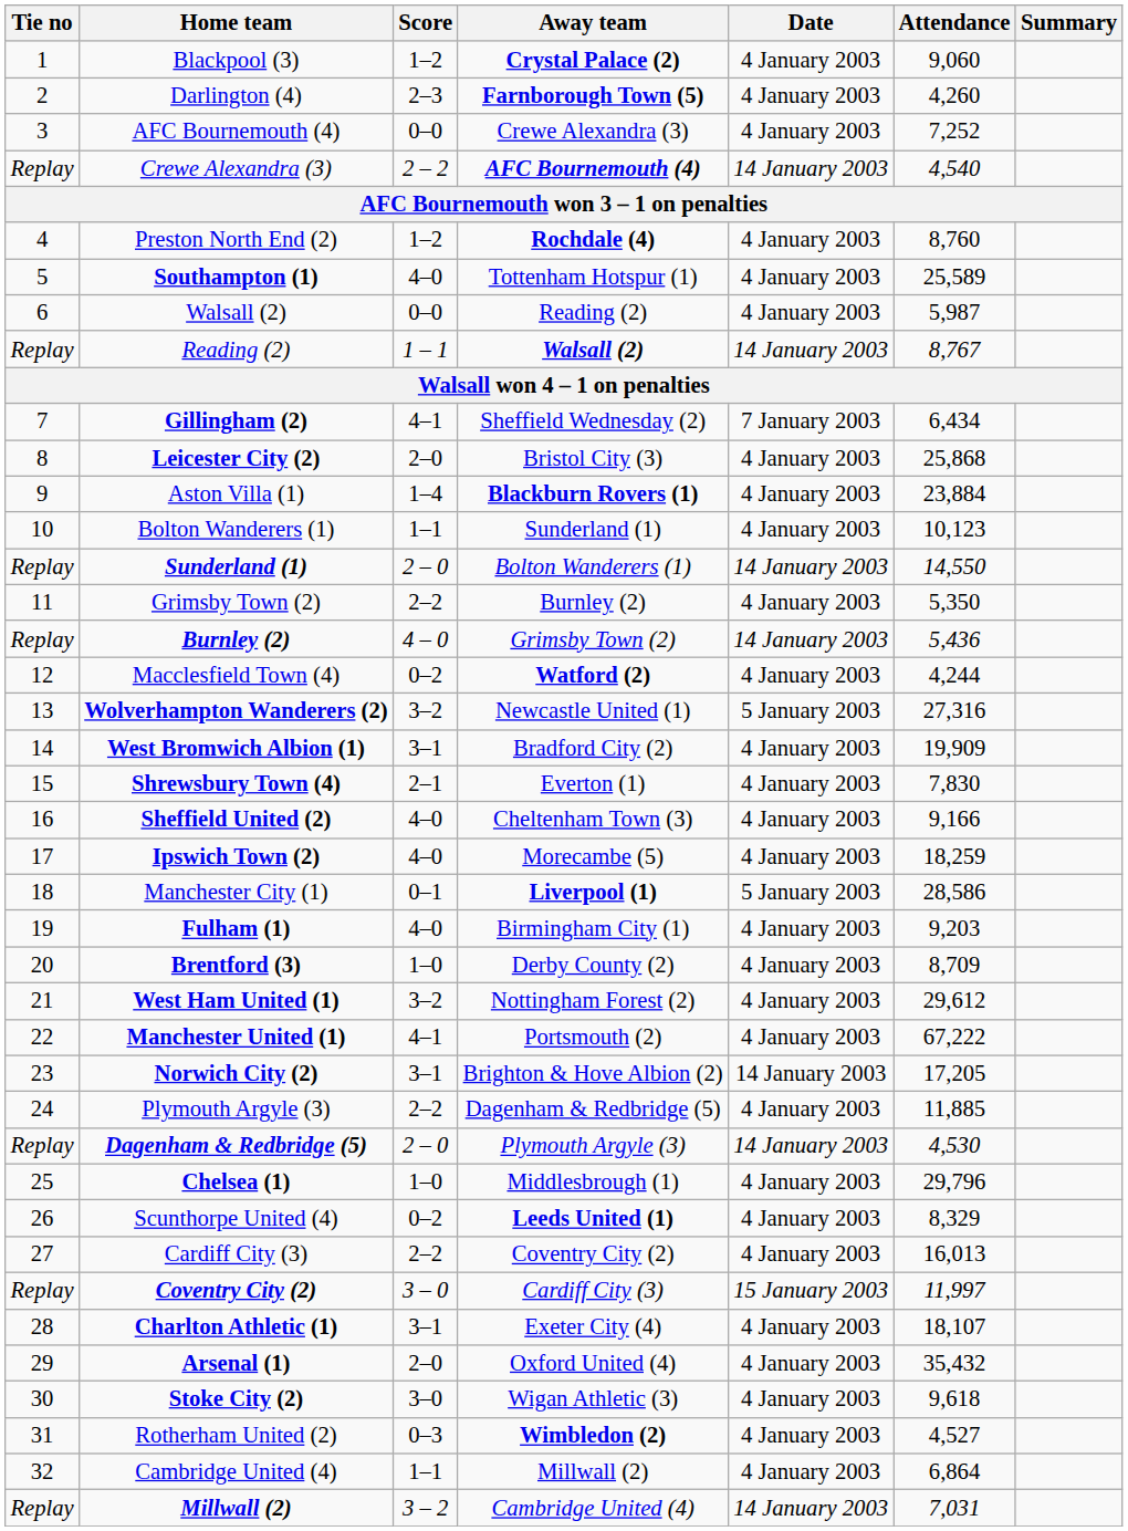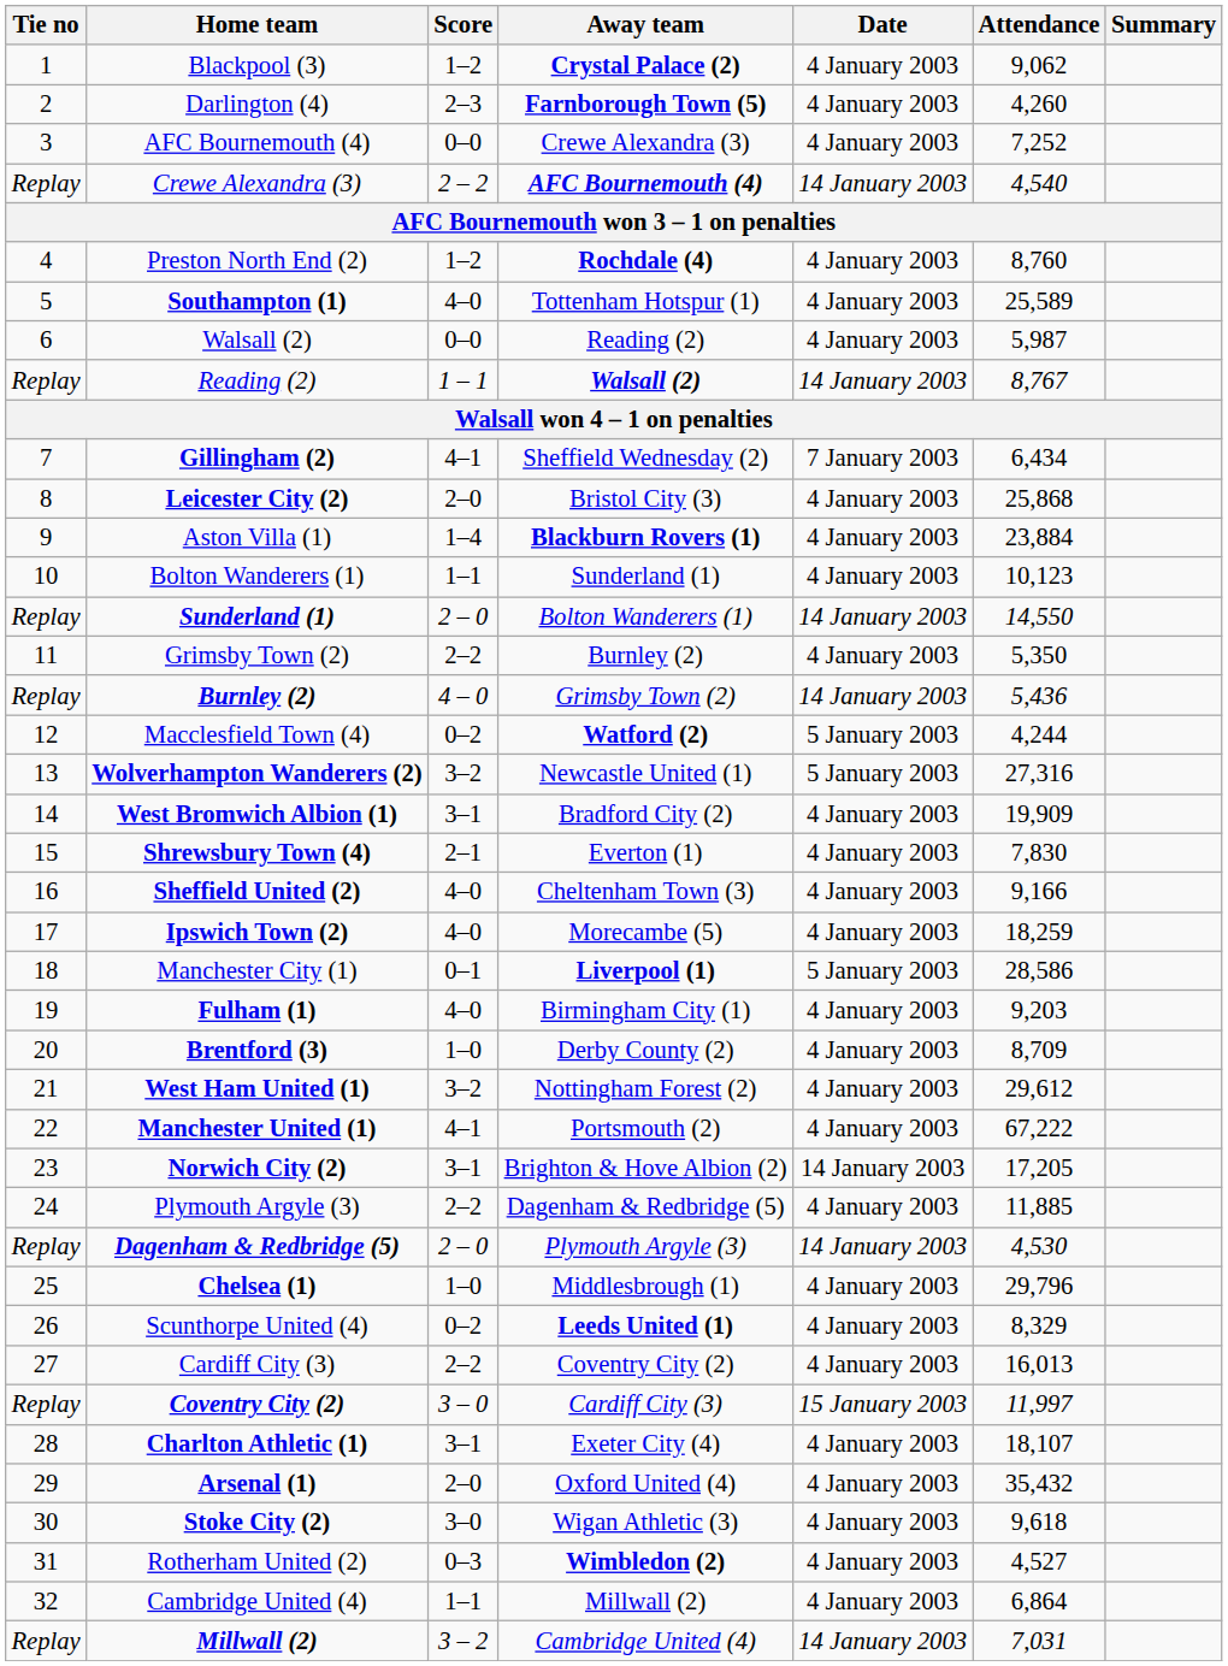Blackpool (3) | Attendance: 9,060 -> 9,062
Macclesfield Town (4) | Date: 4 January 2003 -> 5 January 2003
